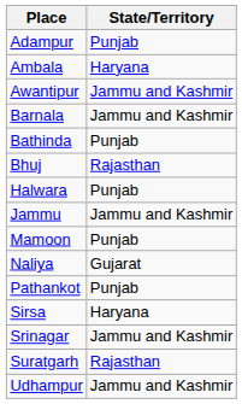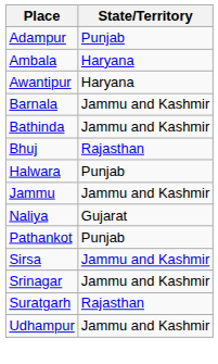Awantipur | State/Territory: Jammu and Kashmir -> Haryana
Bathinda | State/Territory: Punjab -> Jammu and Kashmir
- row: Mamoon | Punjab
Sirsa | State/Territory: Haryana -> Jammu and Kashmir
